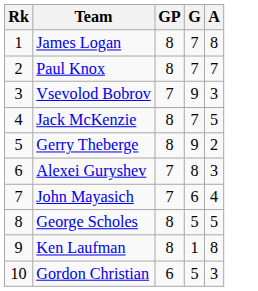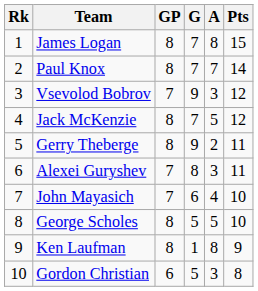+ column: Pts | 15 | 14 | 12 | 12 | 11 | 11 | 10 | 10 | 9 | 8
